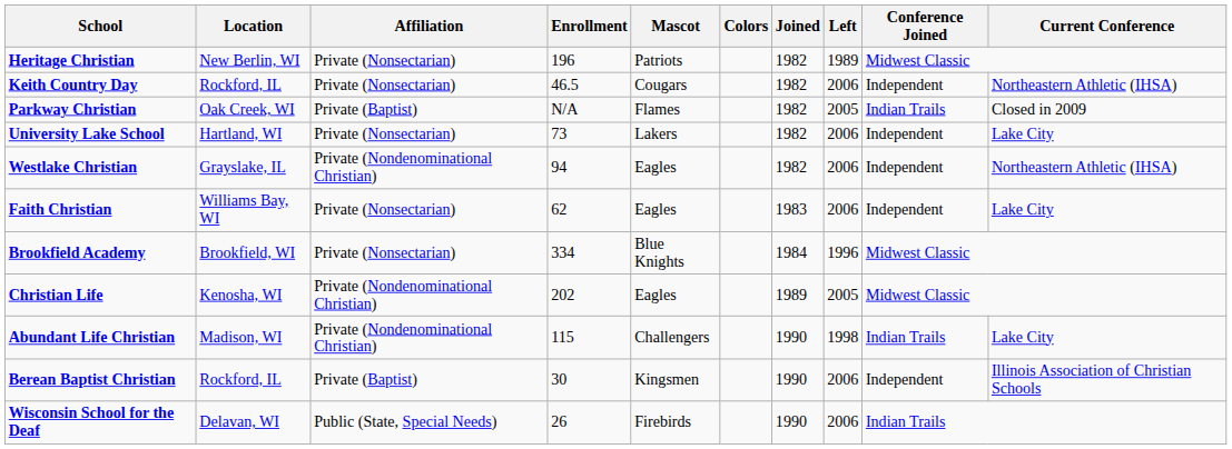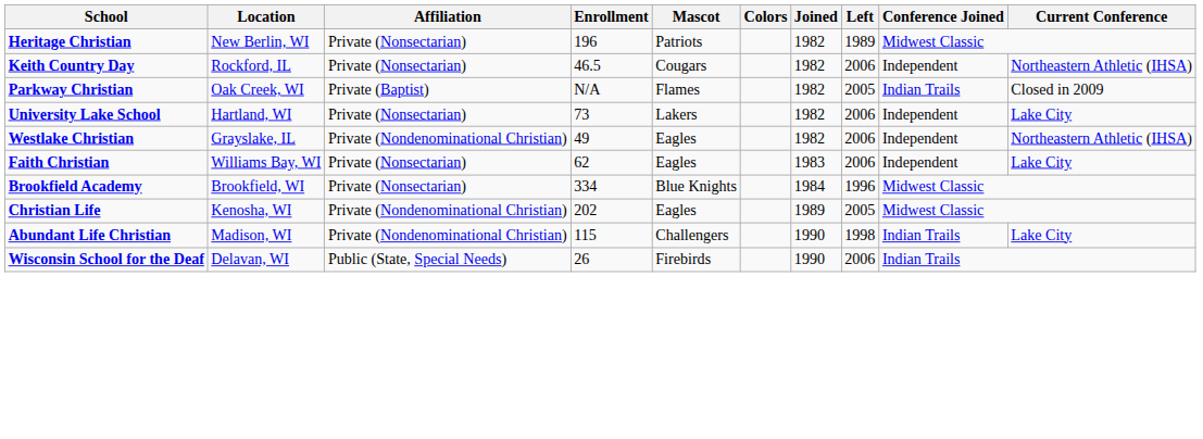Westlake Christian | Enrollment: 94 -> 49
- row: Berean Baptist Christian | Rockford, IL | Private (Baptist) | 30 | Kingsmen | 1990 | 2006 | Independent | Illinois Association of Christian Schools
